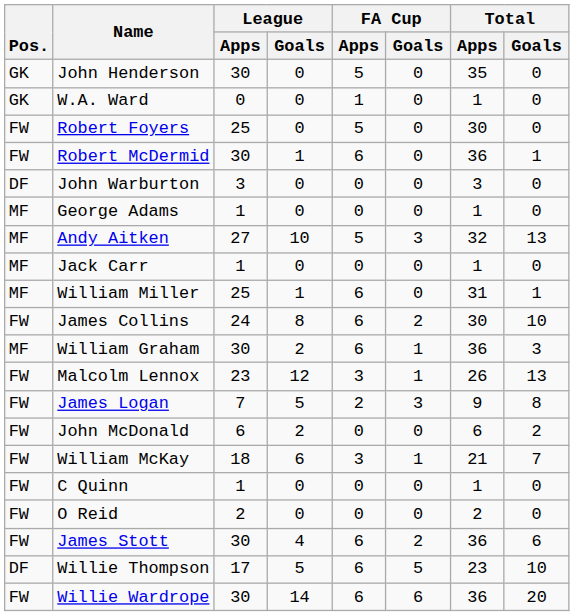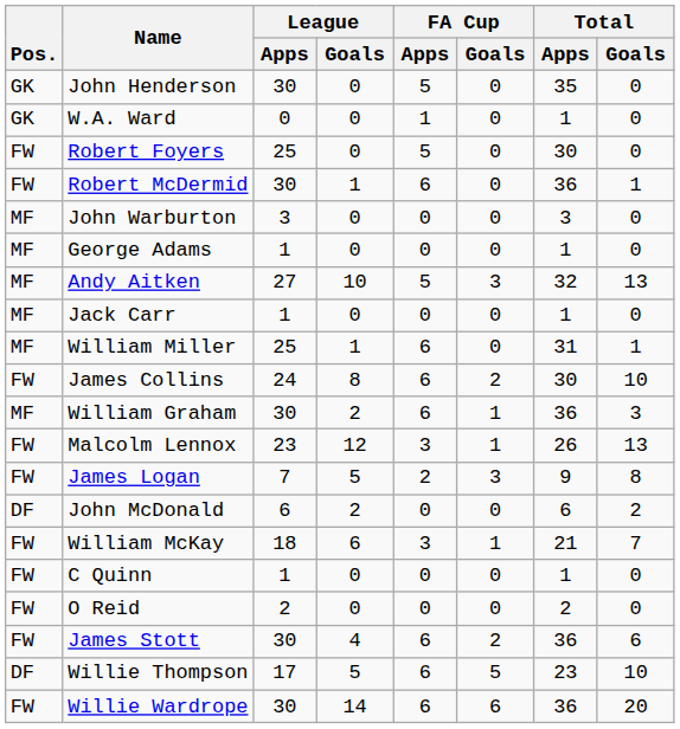John Warburton | Pos.: DF -> MF
John McDonald | Pos.: FW -> DF
